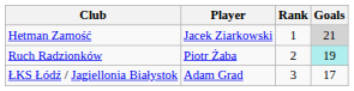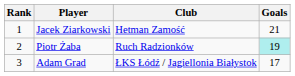columns swapped: Rank <-> Club
Jacek Ziarkowski | Goals: lightgrey background -> no background
